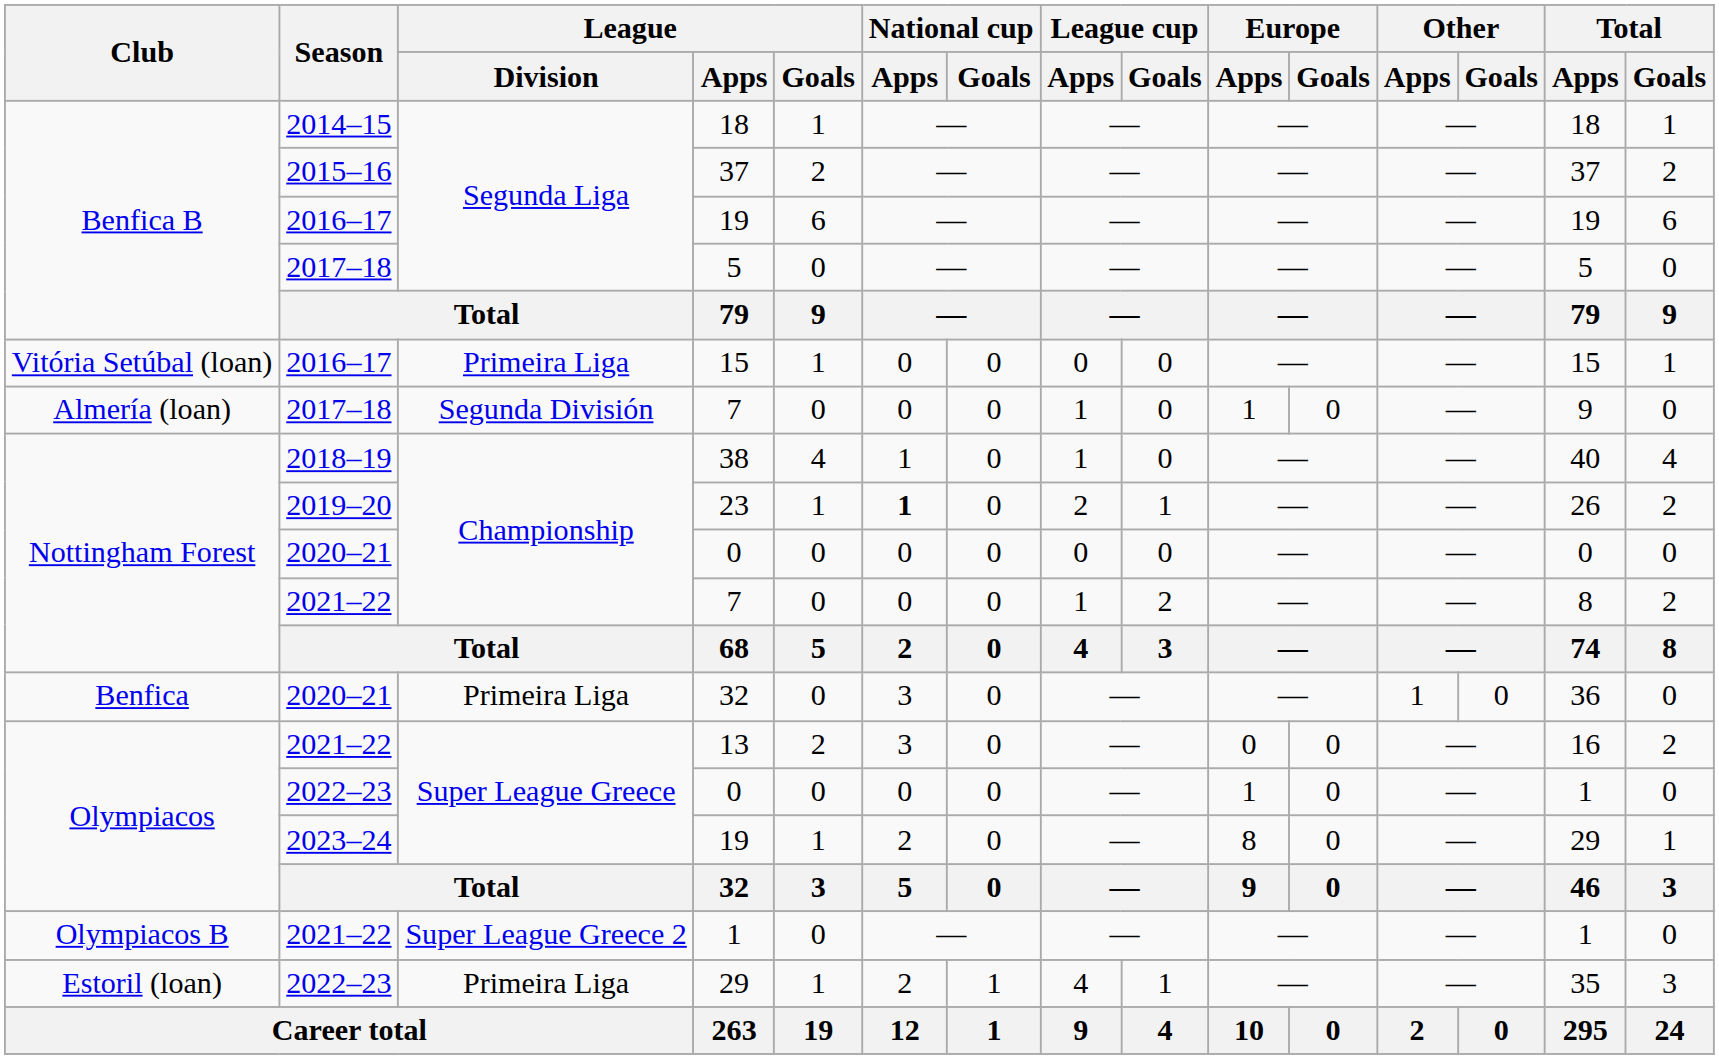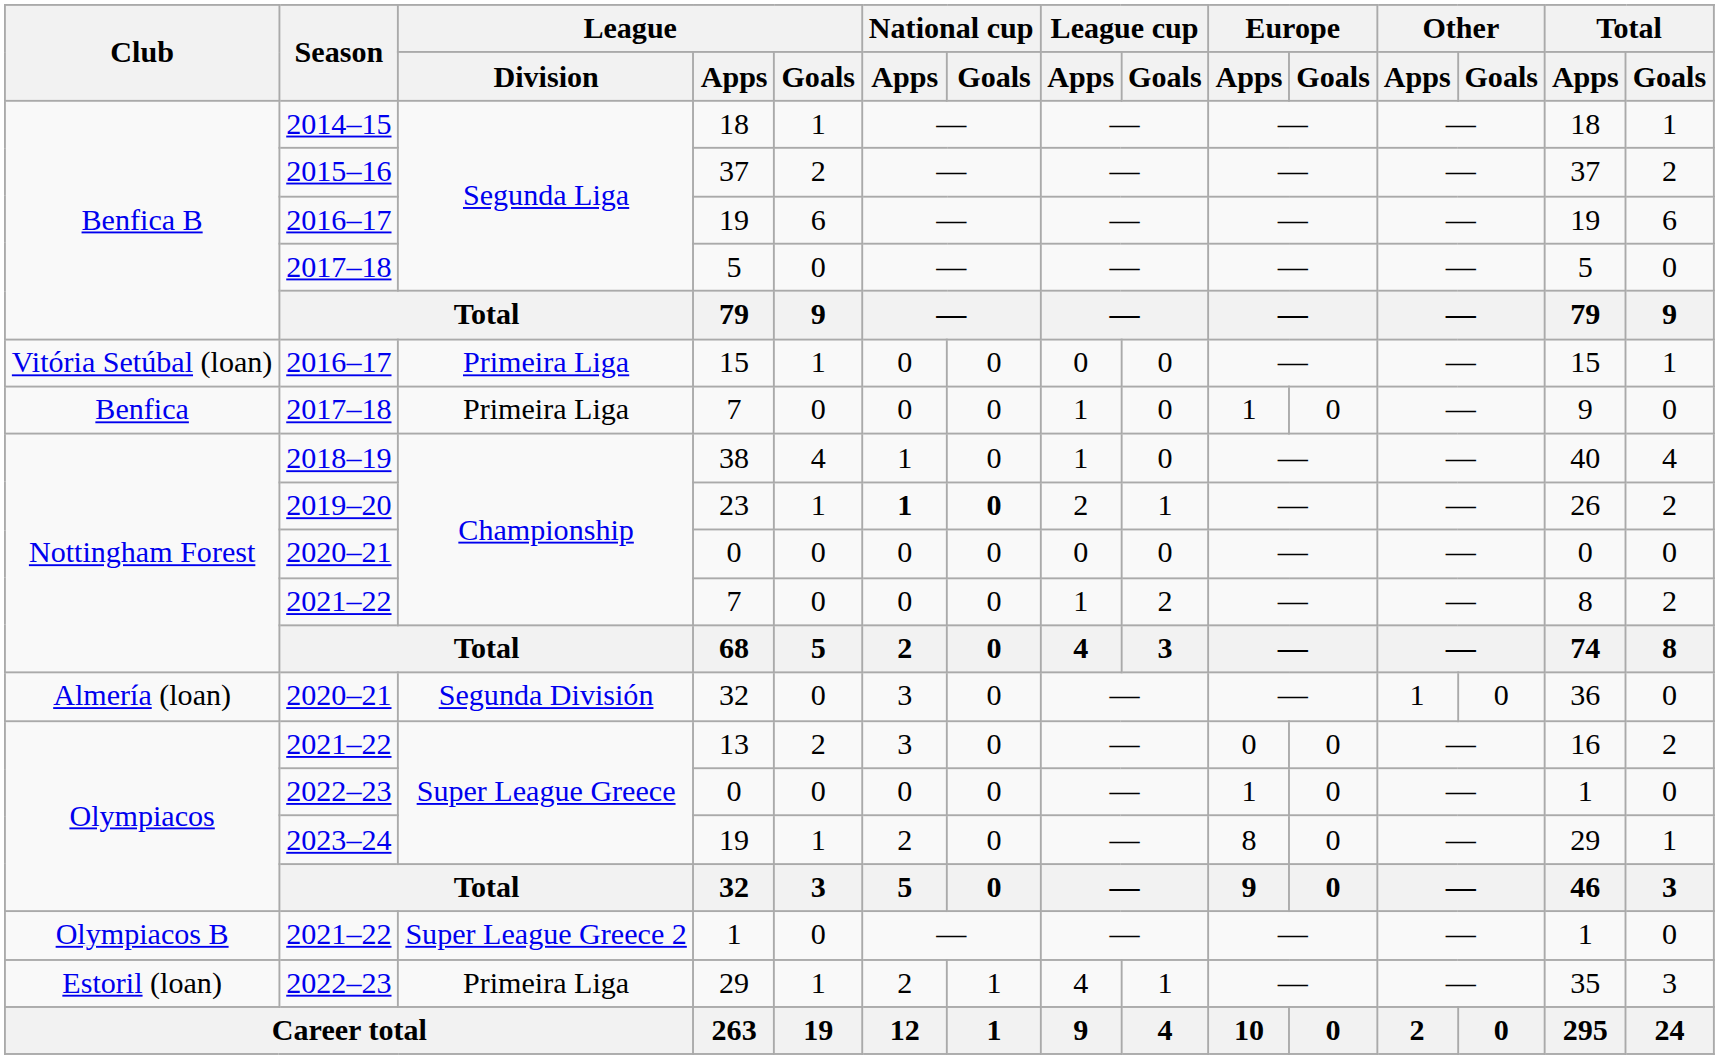2017–18 / 7 | Club: Almería (loan) -> Benfica
2017–18 / 7 | League / Division: Segunda División -> Primeira Liga
23 | National cup / Goals: normal -> bold
2020–21 / 32 | Club: Benfica -> Almería (loan)
2020–21 / 32 | League / Division: Primeira Liga -> Segunda División
